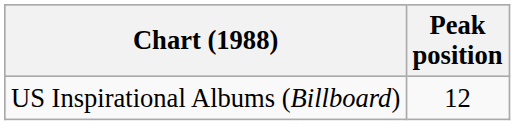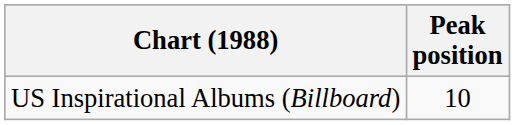US Inspirational Albums (Billboard) | Peak position: 12 -> 10
